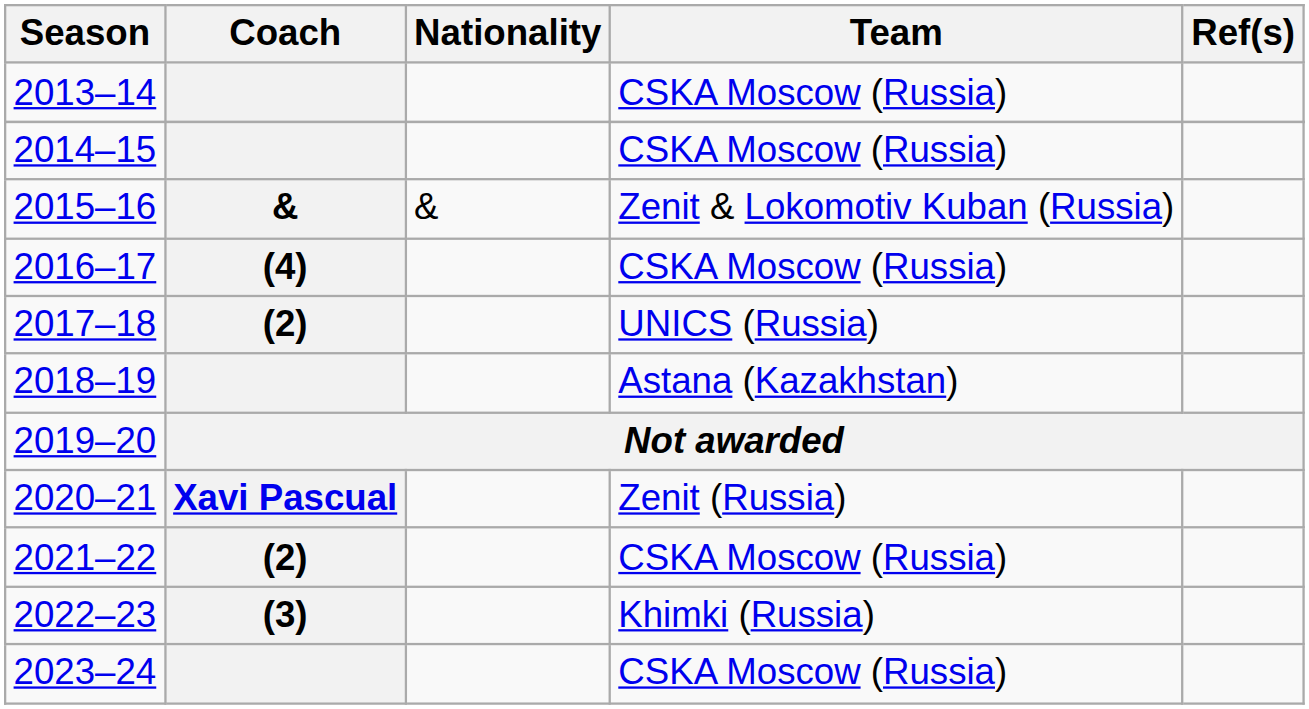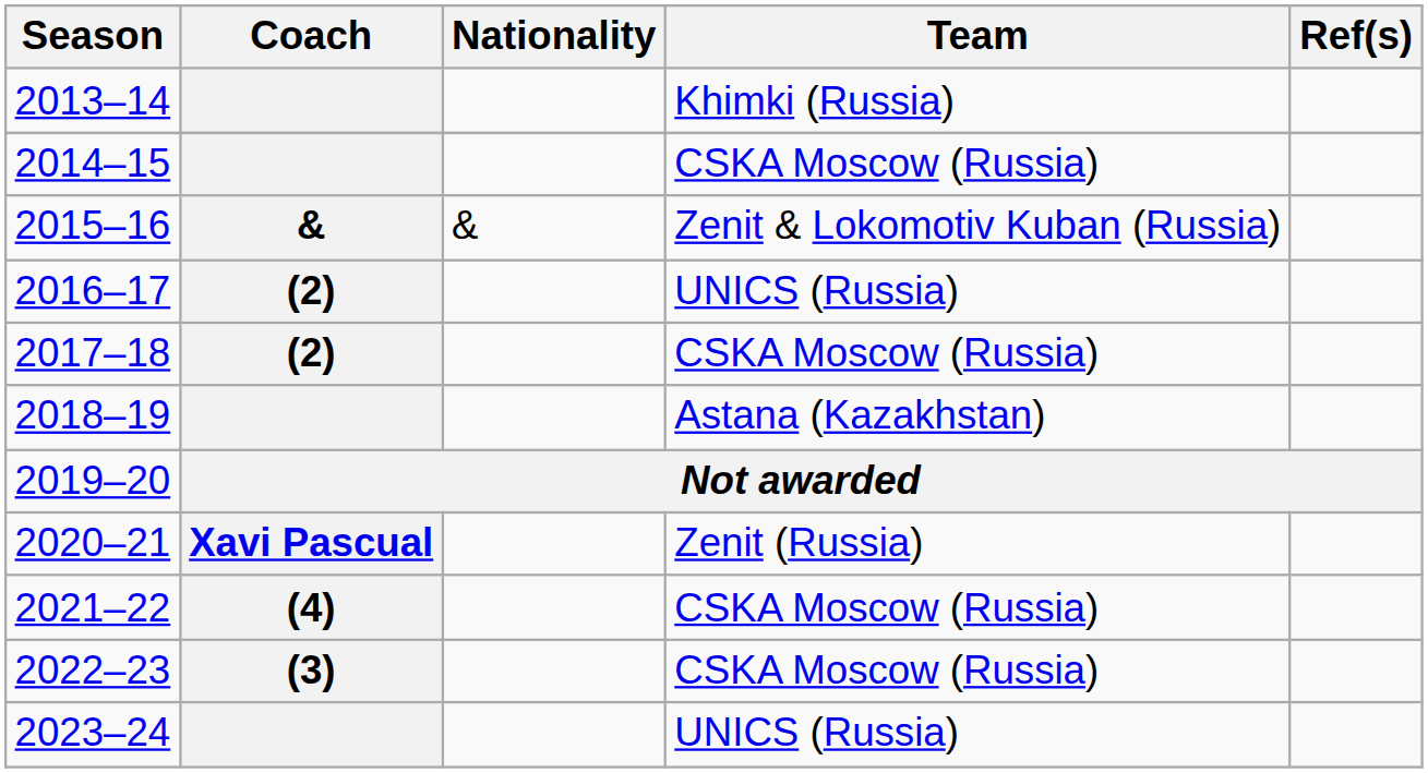2013–14 | Team: CSKA Moscow (Russia) -> Khimki (Russia)
2016–17 | Coach: (4) -> (2)
2016–17 | Team: CSKA Moscow (Russia) -> UNICS (Russia)
2017–18 | Team: UNICS (Russia) -> CSKA Moscow (Russia)
2021–22 | Coach: (2) -> (4)
2022–23 | Team: Khimki (Russia) -> CSKA Moscow (Russia)
2023–24 | Team: CSKA Moscow (Russia) -> UNICS (Russia)
